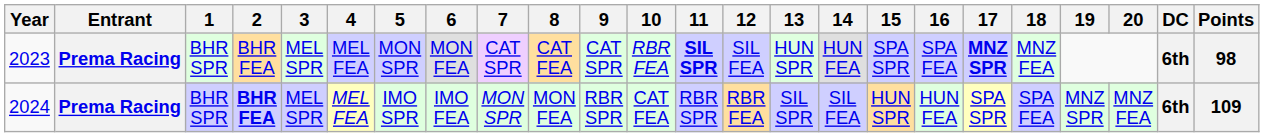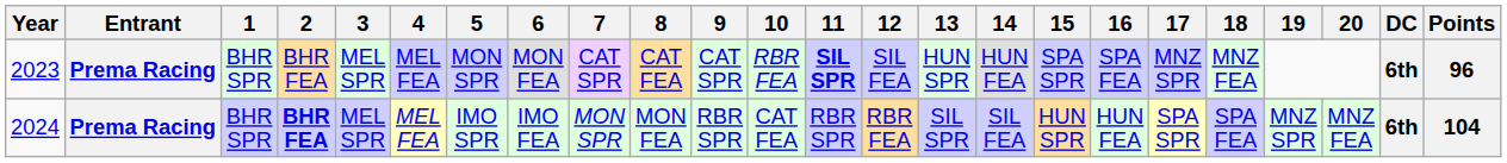2023 | 17: bold -> normal
2023 | Points: 98 -> 96
2024 | Points: 109 -> 104
